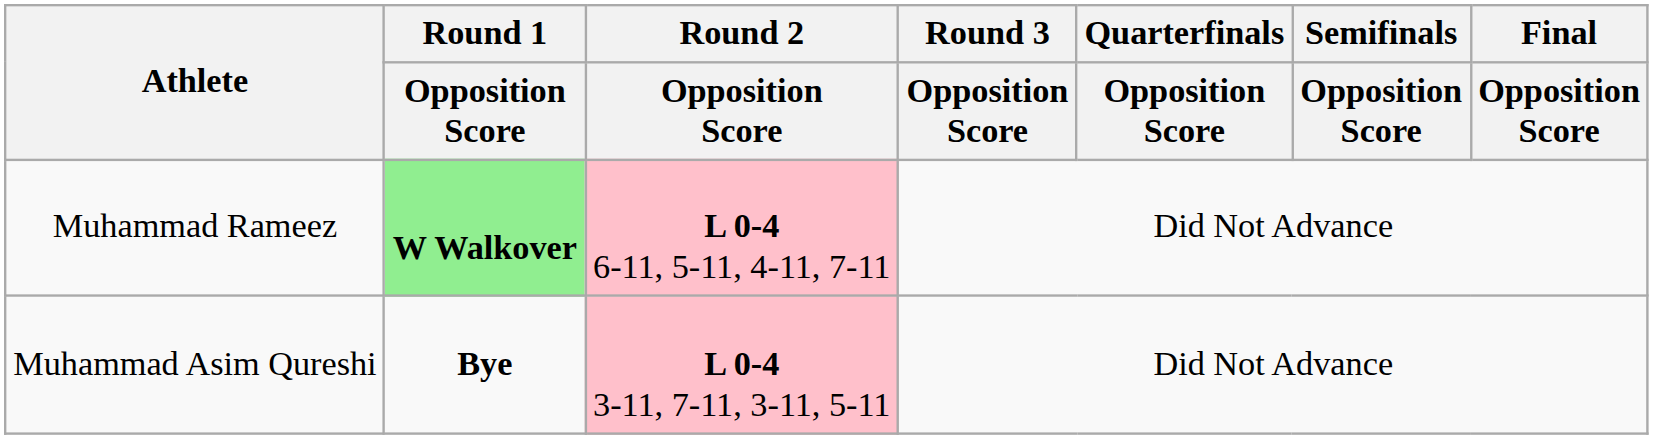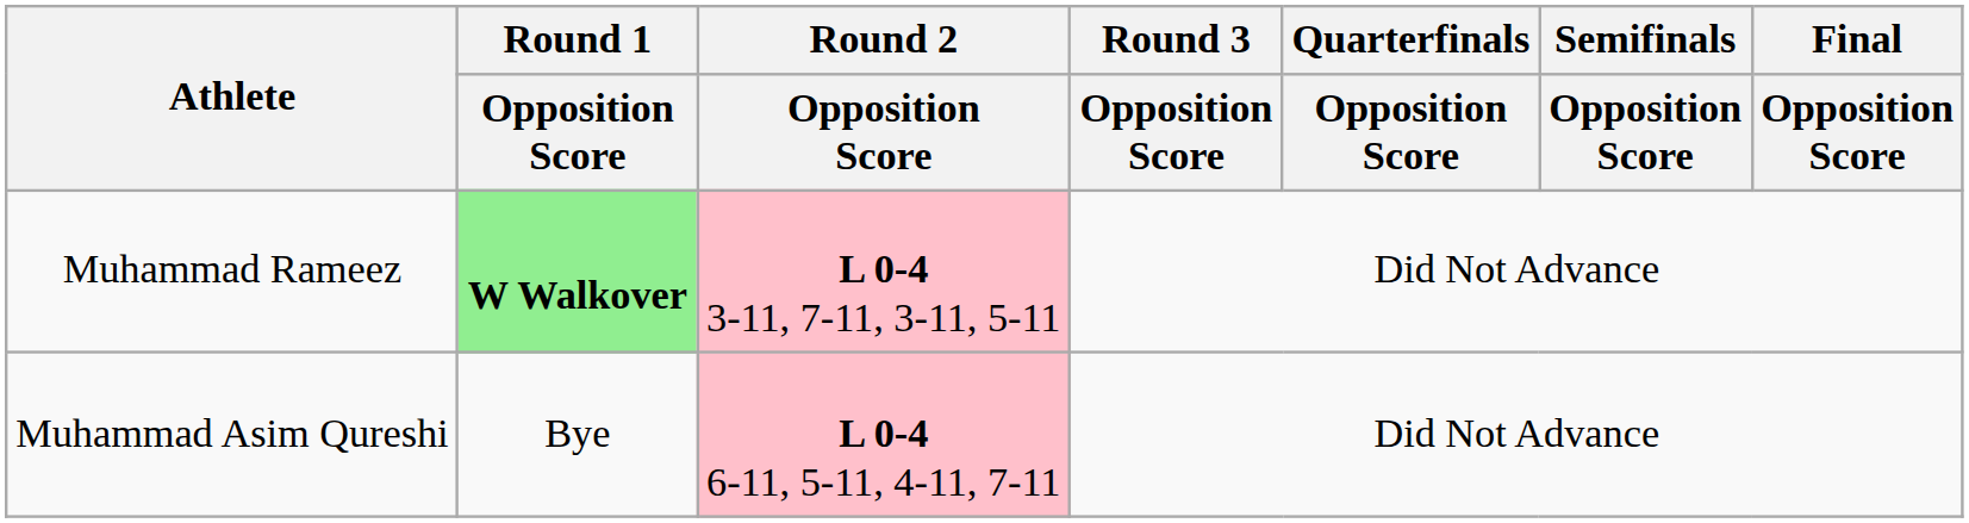Muhammad Rameez | Round 2 / Opposition Score: L 0-4 6-11, 5-11, 4-11, 7-11 -> L 0-4 3-11, 7-11, 3-11, 5-11
Muhammad Asim Qureshi | Round 1 / Opposition Score: bold -> normal
Muhammad Asim Qureshi | Round 2 / Opposition Score: L 0-4 3-11, 7-11, 3-11, 5-11 -> L 0-4 6-11, 5-11, 4-11, 7-11
